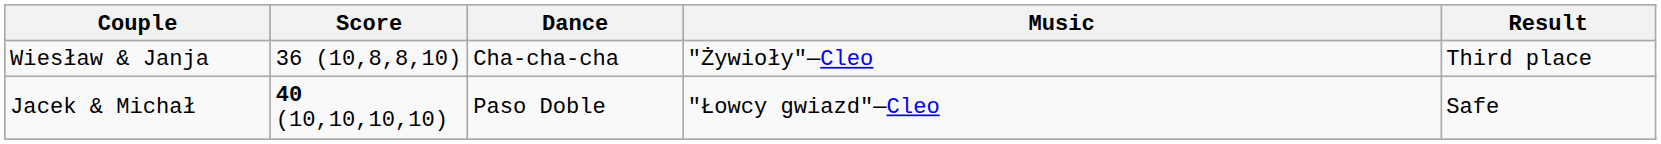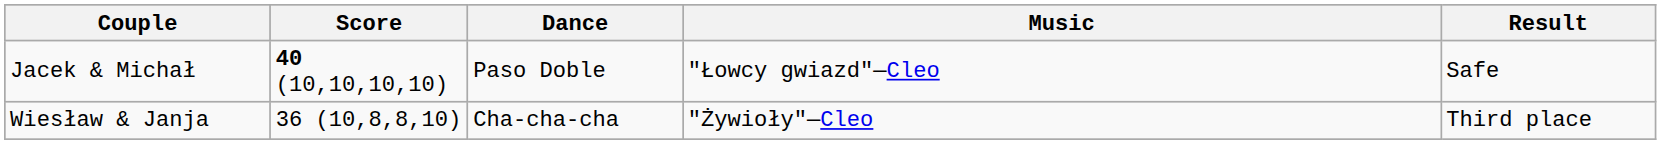rows swapped: Jacek & Michał <-> Wiesław & Janja
